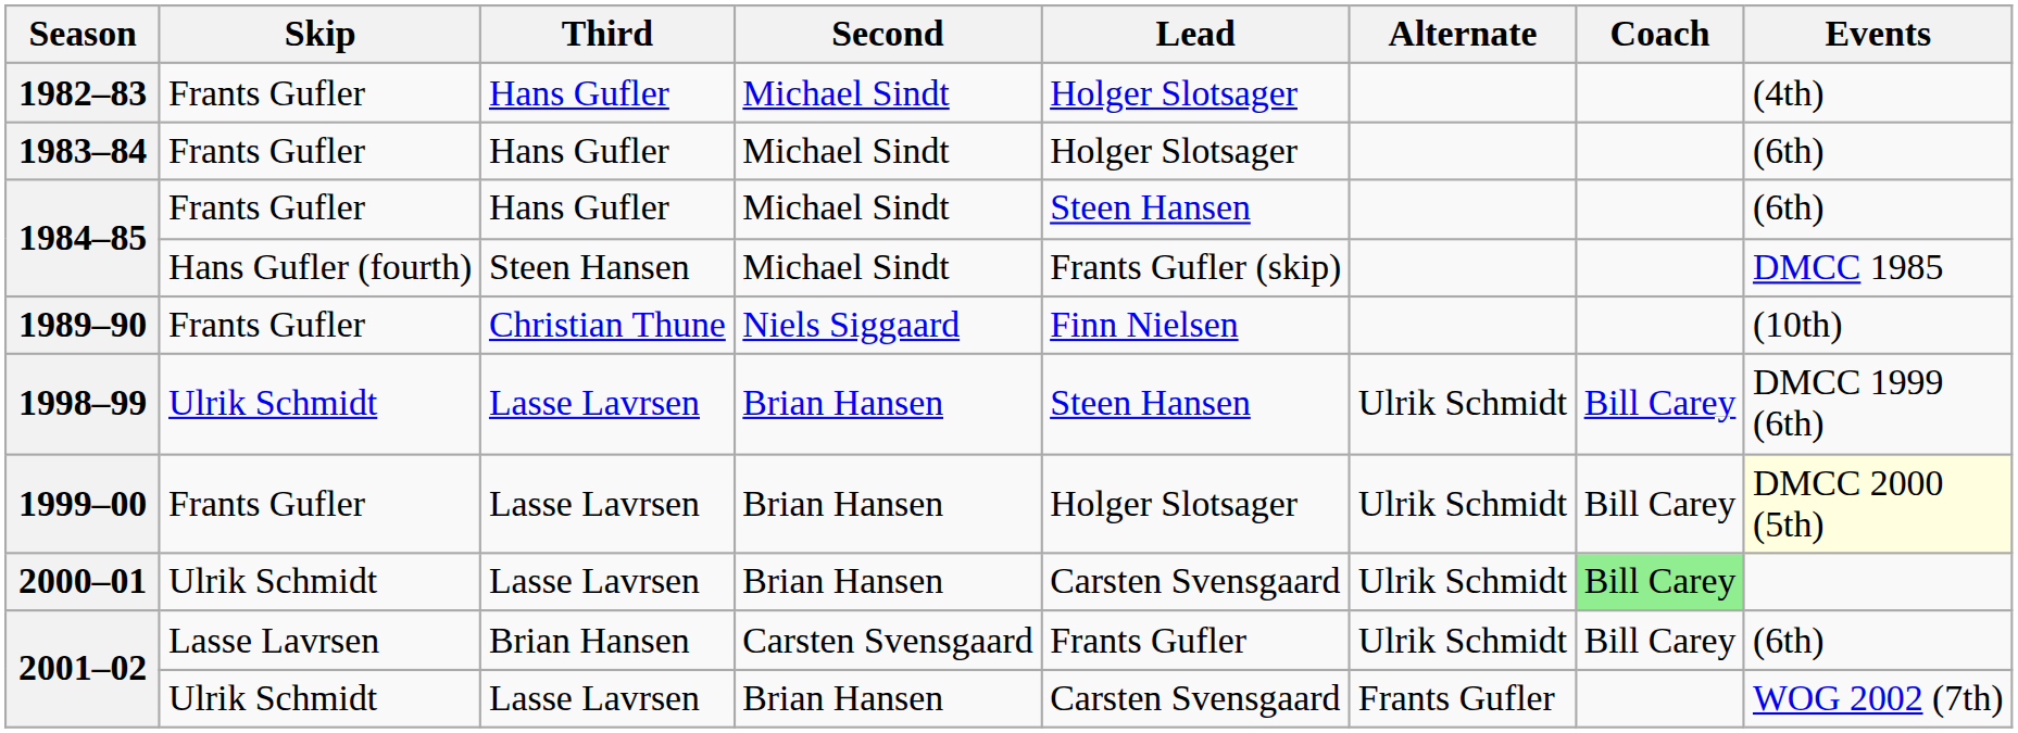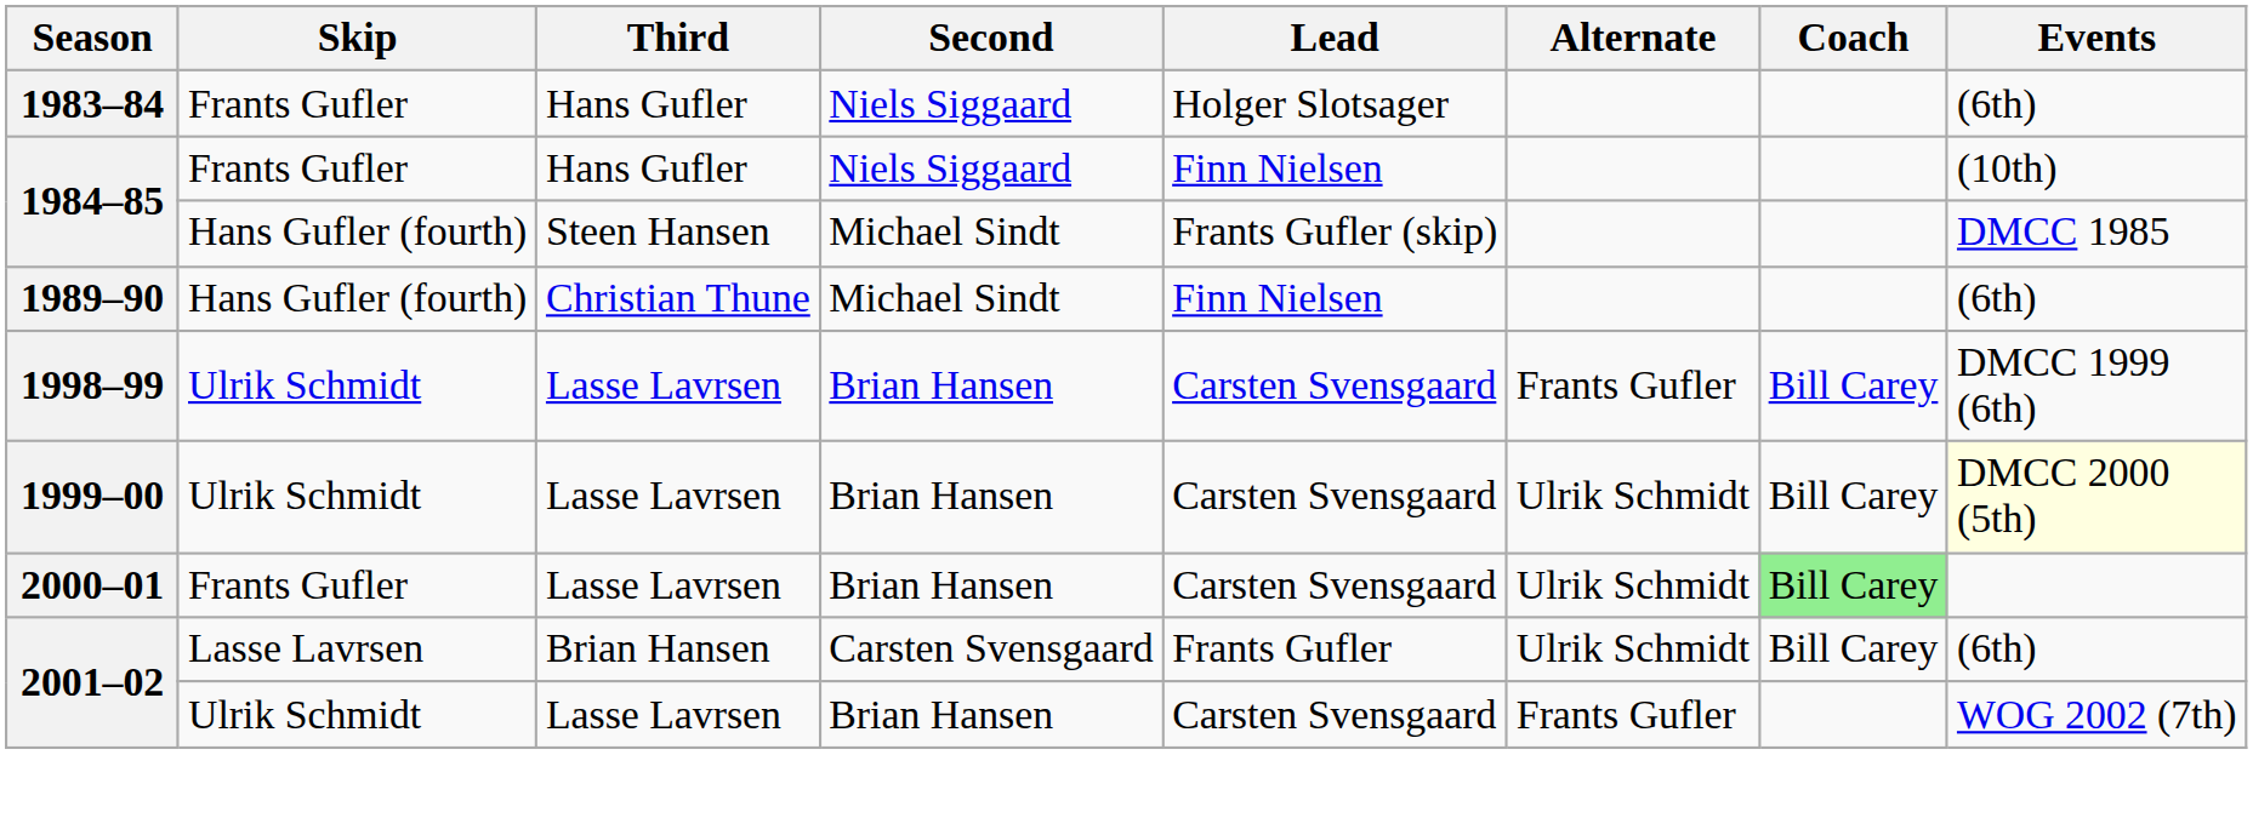- row: 1982–83 | Frants Gufler | Hans Gufler | Michael Sindt | Holger Slotsager | (4th)
1983–84 | Second: Michael Sindt -> Niels Siggaard
1984–85 / Hans Gufler | Second: Michael Sindt -> Niels Siggaard
1984–85 / Hans Gufler | Lead: Steen Hansen -> Finn Nielsen
1984–85 / Hans Gufler | Events: (6th) -> (10th)
1989–90 | Skip: Frants Gufler -> Hans Gufler (fourth)
1989–90 | Second: Niels Siggaard -> Michael Sindt
1989–90 | Events: (10th) -> (6th)
1998–99 | Lead: Steen Hansen -> Carsten Svensgaard
1998–99 | Alternate: Ulrik Schmidt -> Frants Gufler
1999–00 | Skip: Frants Gufler -> Ulrik Schmidt
1999–00 | Lead: Holger Slotsager -> Carsten Svensgaard
2000–01 | Skip: Ulrik Schmidt -> Frants Gufler
